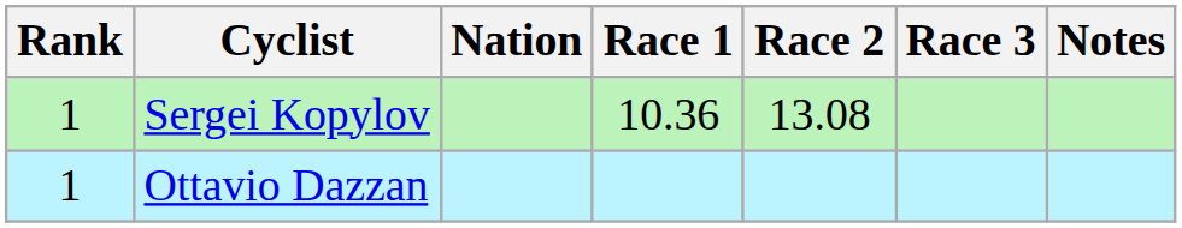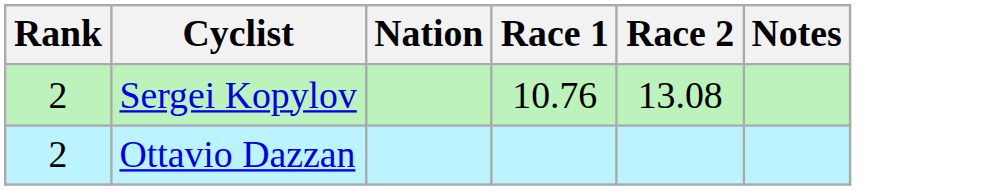- column: Race 3
Sergei Kopylov | Rank: 1 -> 2
Sergei Kopylov | Race 1: 10.36 -> 10.76
Ottavio Dazzan | Rank: 1 -> 2
